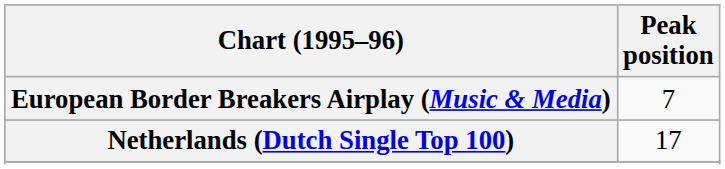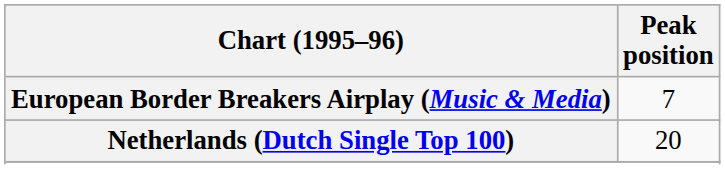Netherlands (Dutch Single Top 100) | Peak position: 17 -> 20
